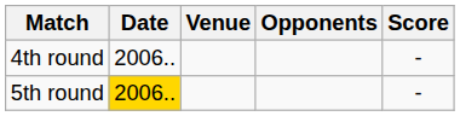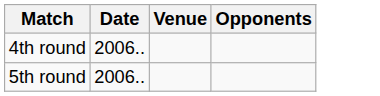- column: Score | - | -
5th round | Date: gold background -> no background
